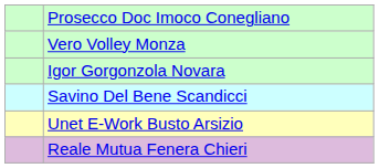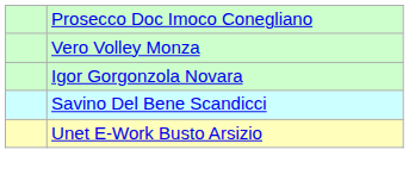- row: Reale Mutua Fenera Chieri
